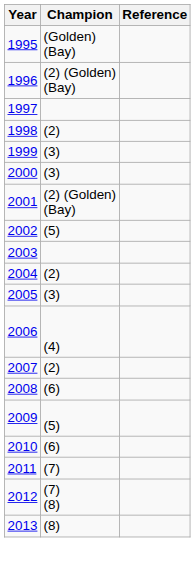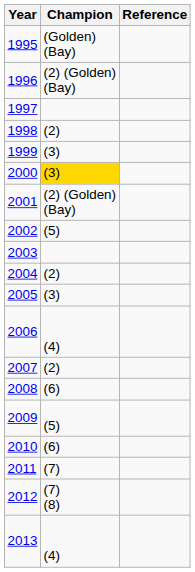2000 | Champion: no background -> gold background
2013 | Champion: (8) -> (4)
